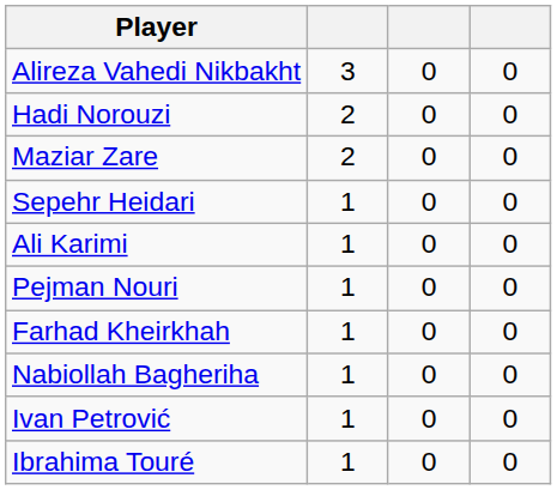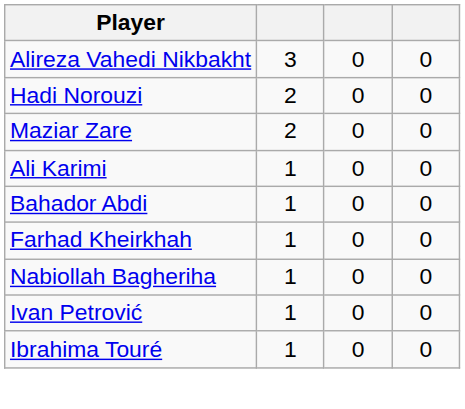- row: Sepehr Heidari | 1 | 0 | 0
+ row: Bahador Abdi | 1 | 0 | 0
- row: Pejman Nouri | 1 | 0 | 0
